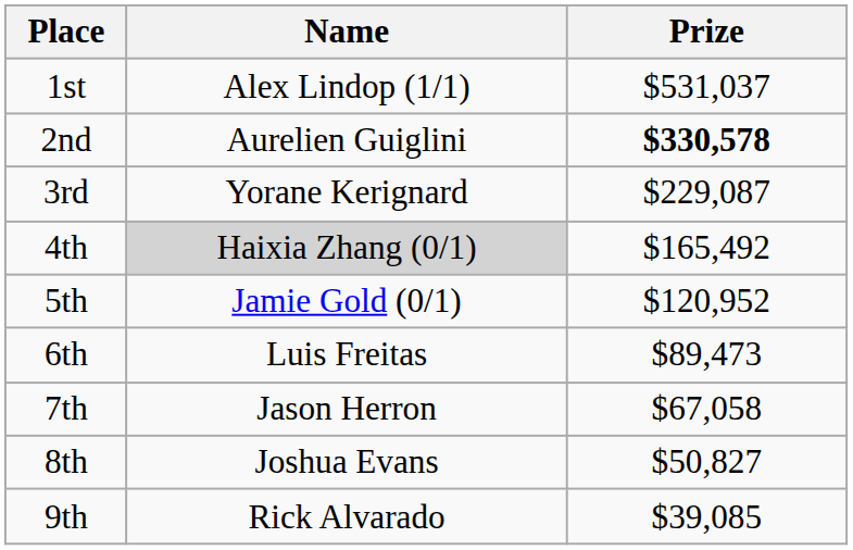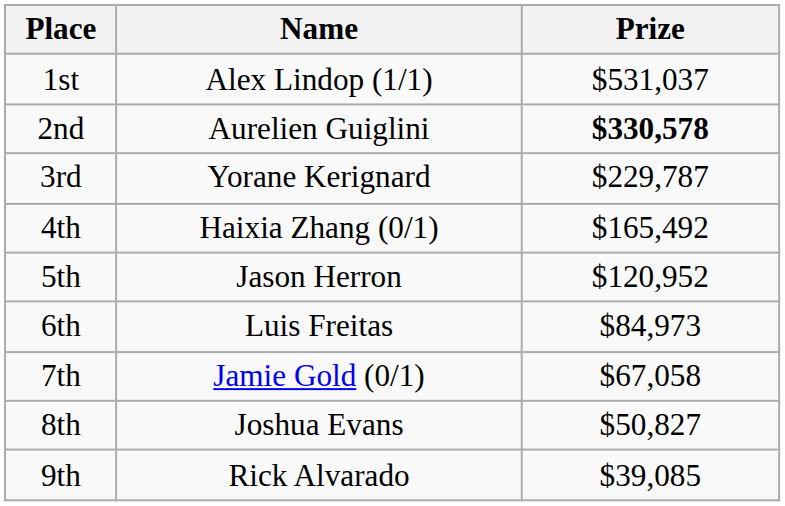3rd | Prize: $229,087 -> $229,787
4th | Name: lightgrey background -> no background
5th | Name: Jamie Gold (0/1) -> Jason Herron
6th | Prize: $89,473 -> $84,973
7th | Name: Jason Herron -> Jamie Gold (0/1)
